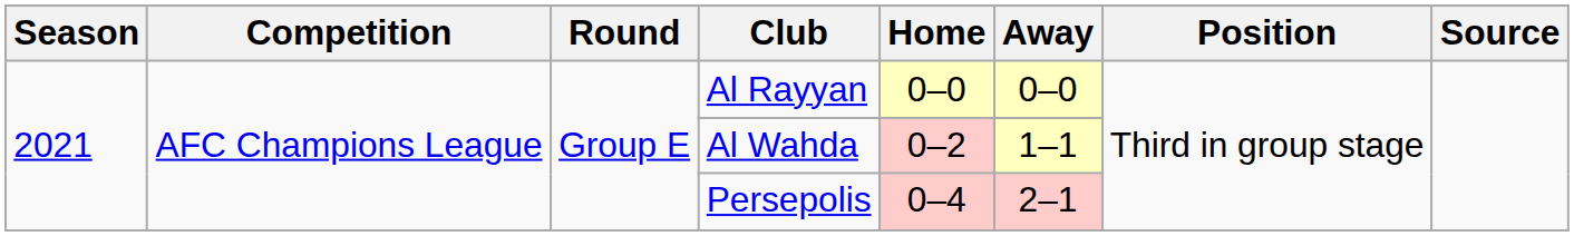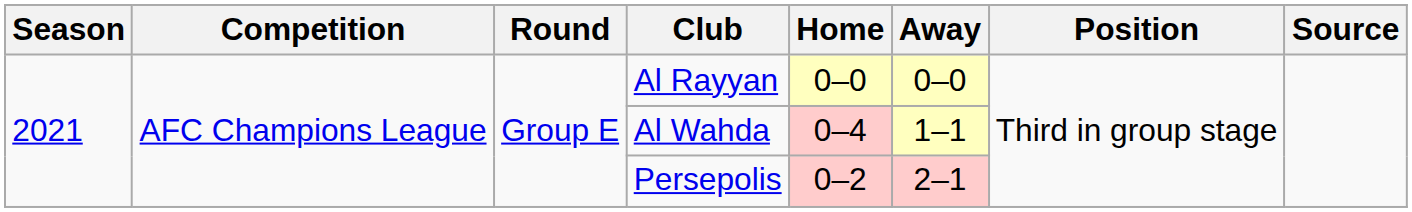Al Wahda | Home: 0–2 -> 0–4
Persepolis | Home: 0–4 -> 0–2
